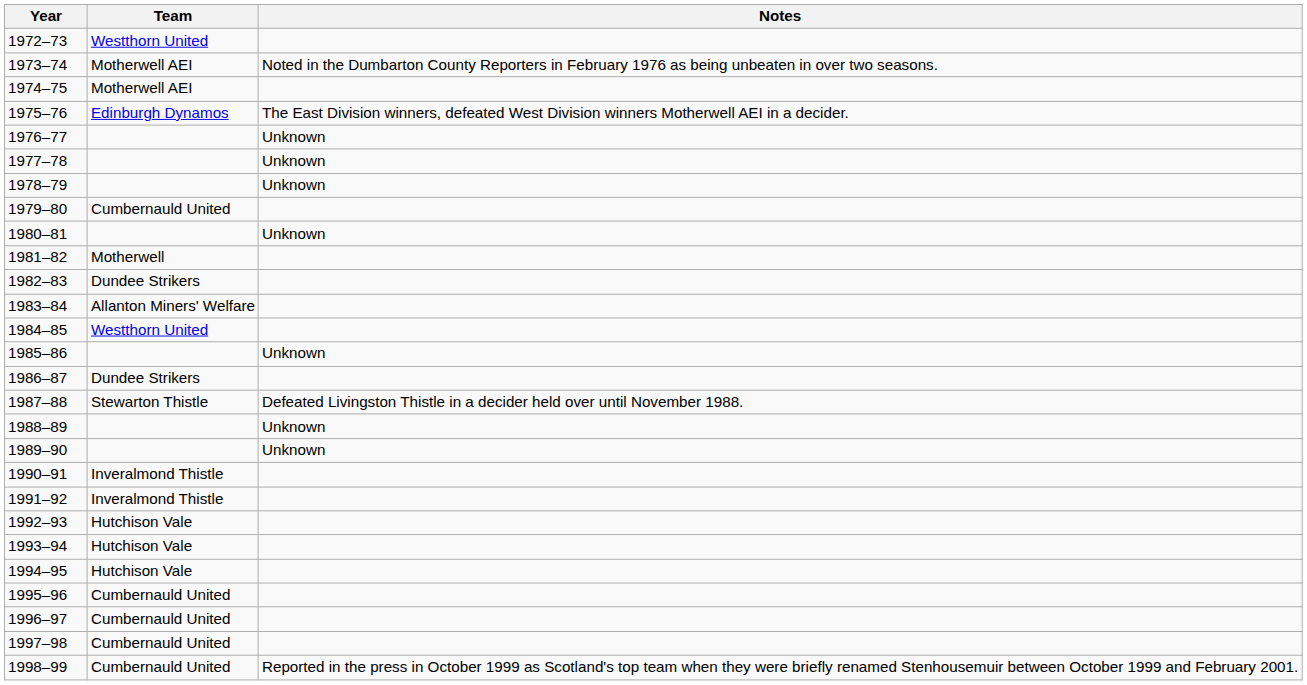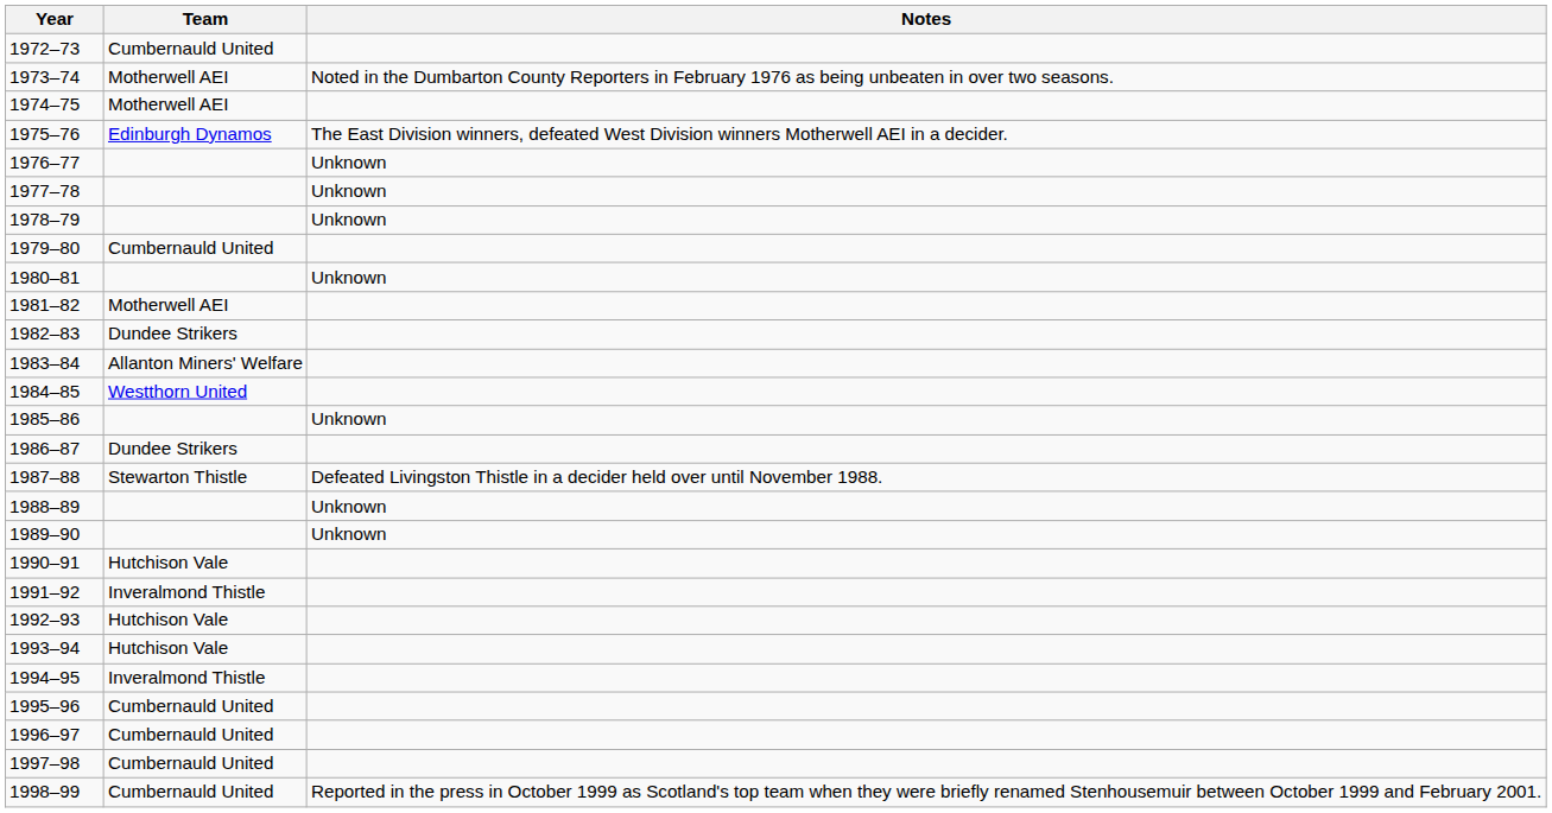1972–73 | Team: Westthorn United -> Cumbernauld United
1981–82 | Team: Motherwell -> Motherwell AEI
1990–91 | Team: Inveralmond Thistle -> Hutchison Vale
1994–95 | Team: Hutchison Vale -> Inveralmond Thistle
